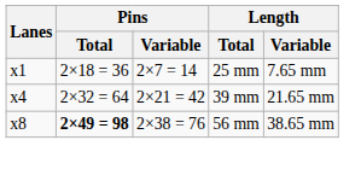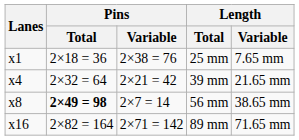25 mm | Pins / Variable: 2×7 = 14 -> 2×38 = 76
56 mm | Pins / Variable: 2×38 = 76 -> 2×7 = 14
+ row: x16 | 2×82 = 164 | 2×71 = 142 | 89 mm | 71.65 mm
